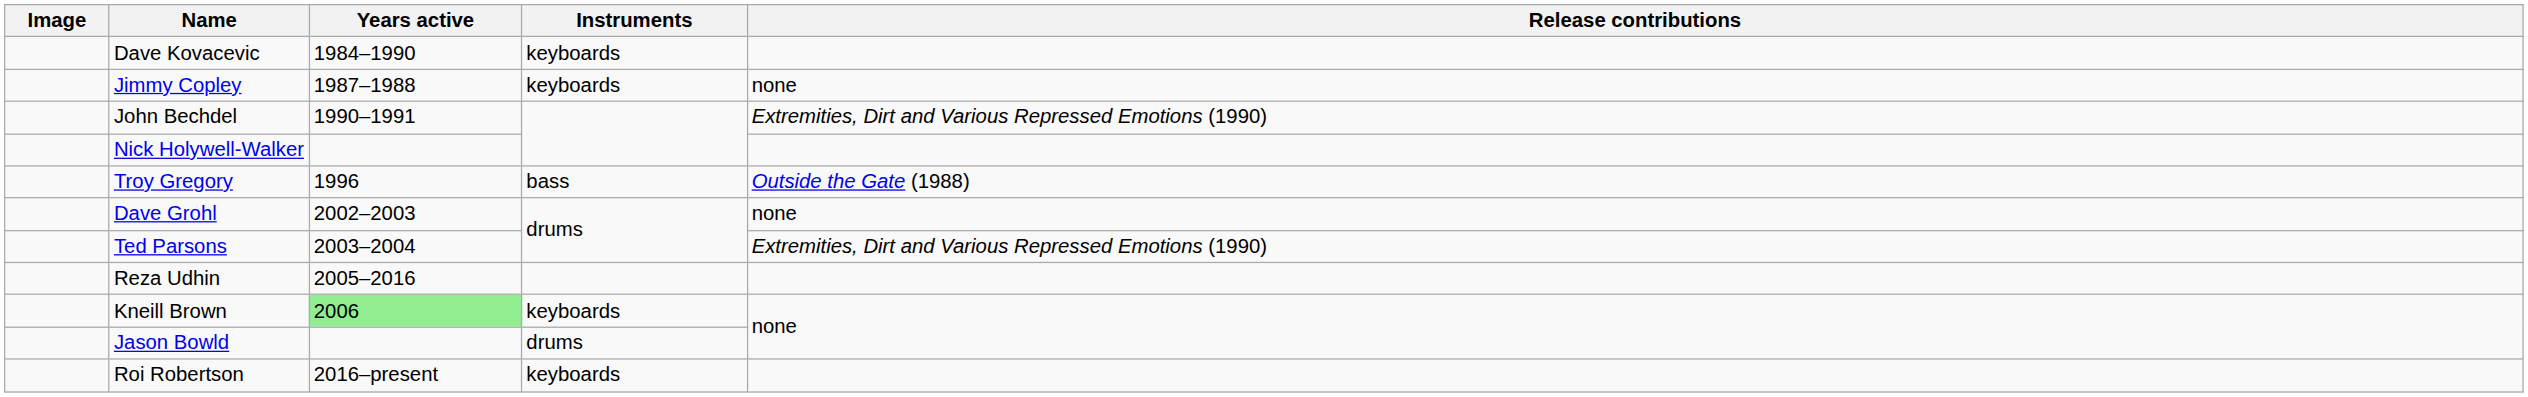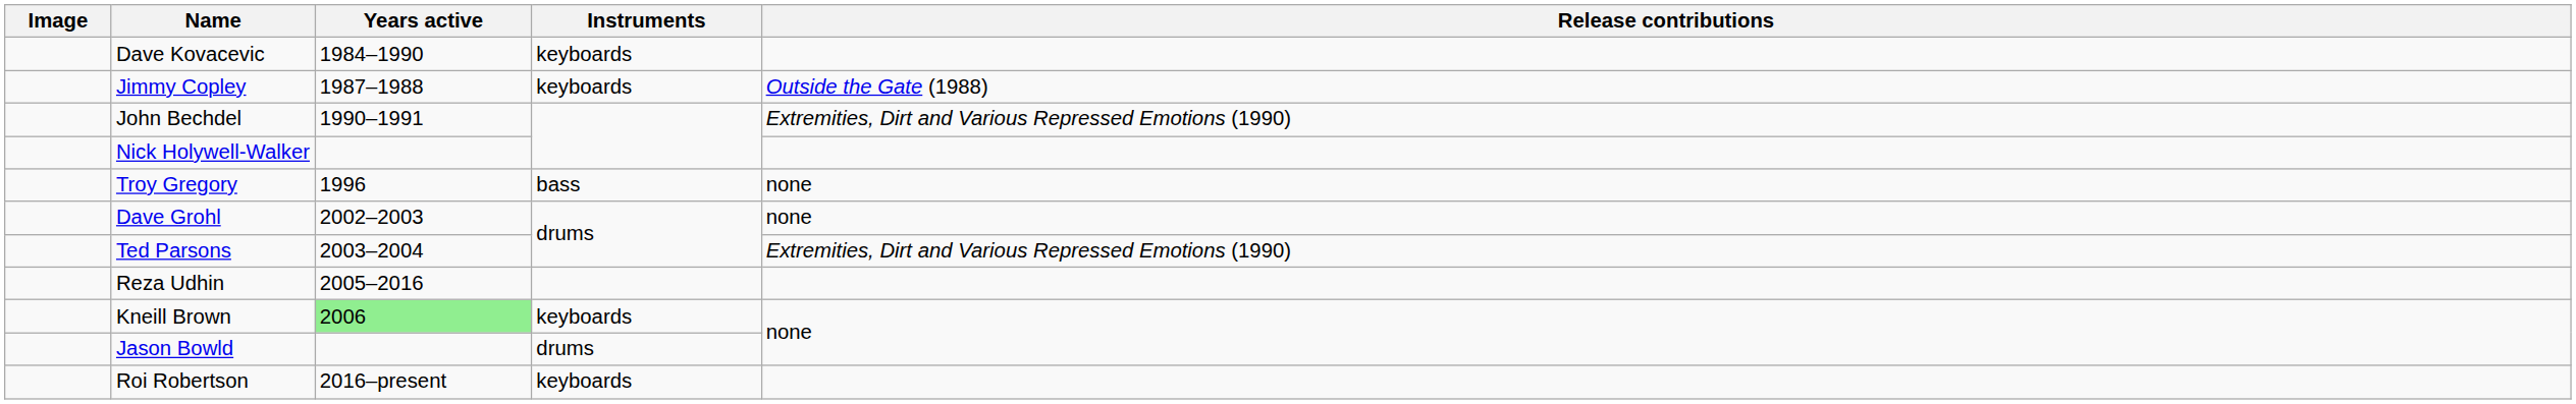Jimmy Copley | Release contributions: none -> Outside the Gate (1988)
Troy Gregory | Release contributions: Outside the Gate (1988) -> none
